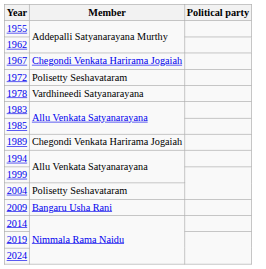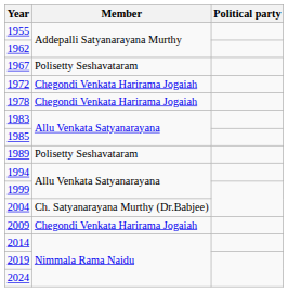1967 | Member: Chegondi Venkata Harirama Jogaiah -> Polisetty Seshavataram
1972 | Member: Polisetty Seshavataram -> Chegondi Venkata Harirama Jogaiah
1978 | Member: Vardhineedi Satyanarayana -> Chegondi Venkata Harirama Jogaiah
1989 | Member: Chegondi Venkata Harirama Jogaiah -> Polisetty Seshavataram
2004 | Member: Polisetty Seshavataram -> Ch. Satyanarayana Murthy (Dr.Babjee)
2009 | Member: Bangaru Usha Rani -> Chegondi Venkata Harirama Jogaiah
